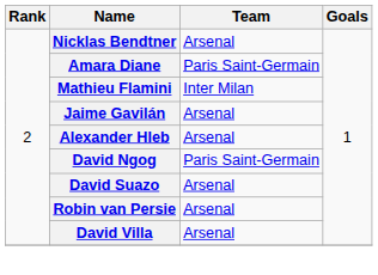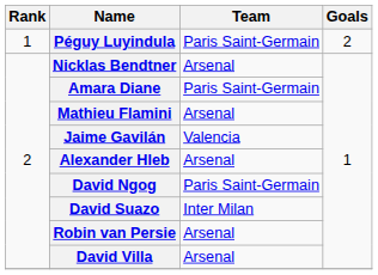+ row: 1 | Péguy Luyindula | Paris Saint-Germain | 2
Mathieu Flamini | Team: Inter Milan -> Arsenal
Jaime Gavilán | Team: Arsenal -> Valencia
David Suazo | Team: Arsenal -> Inter Milan
